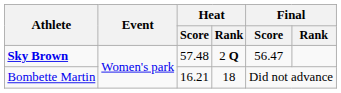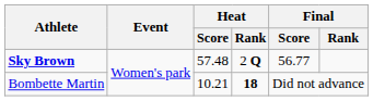Sky Brown | Final / Score: 56.47 -> 56.77
Bombette Martin | Heat / Score: 16.21 -> 10.21
Bombette Martin | Heat / Rank: normal -> bold
